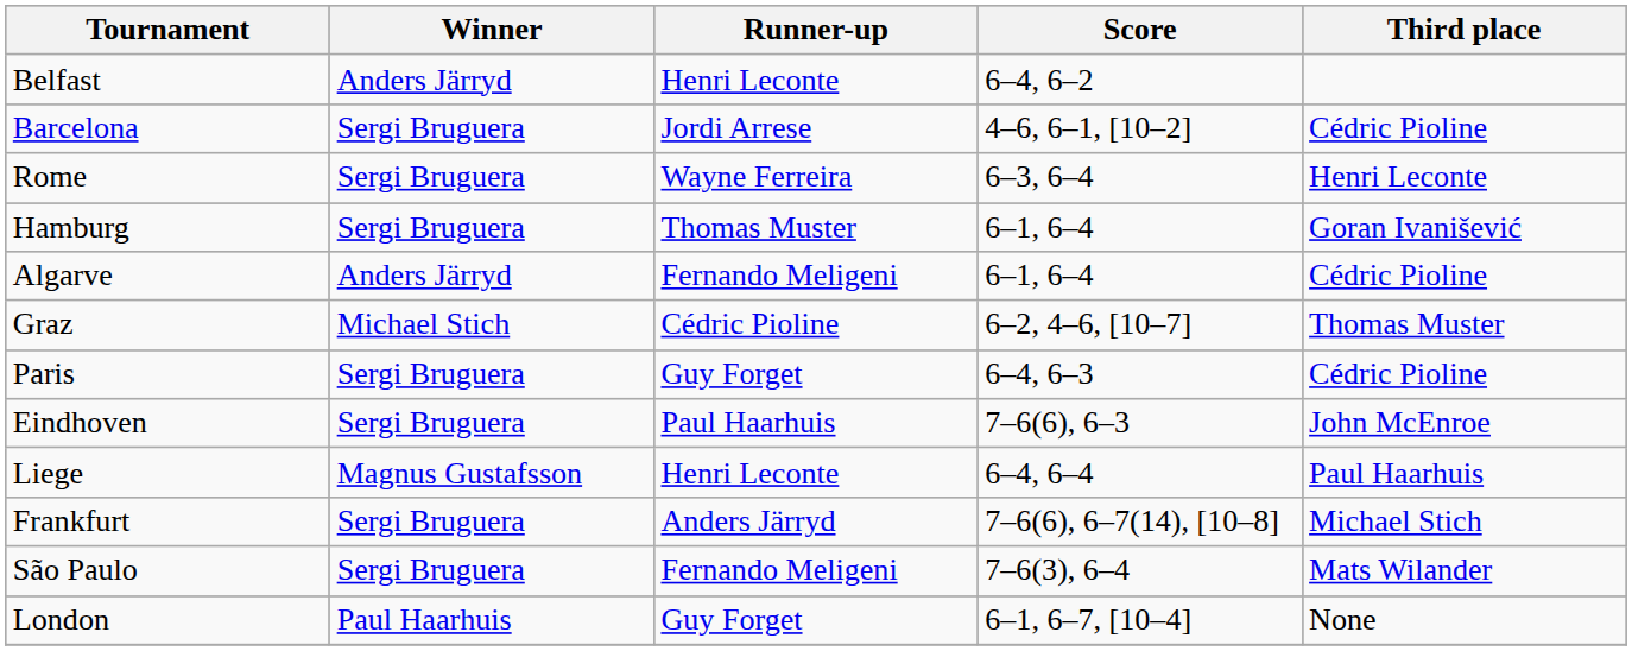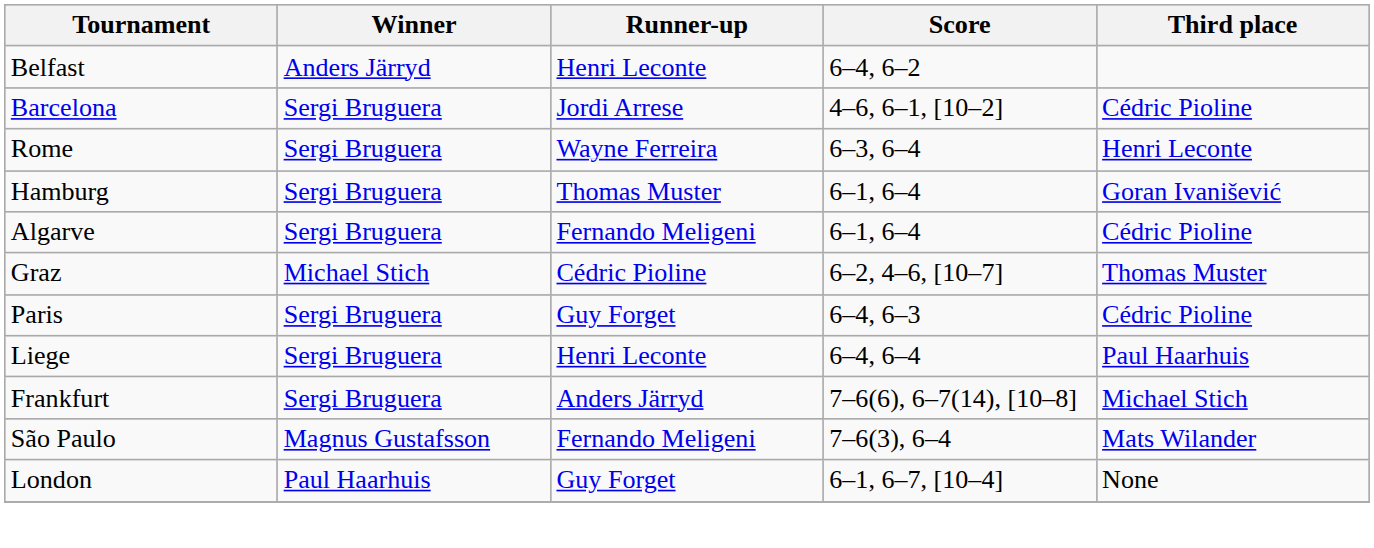Algarve | Winner: Anders Järryd -> Sergi Bruguera
- row: Eindhoven | Sergi Bruguera | Paul Haarhuis | 7–6(6), 6–3 | John McEnroe
Liege | Winner: Magnus Gustafsson -> Sergi Bruguera
São Paulo | Winner: Sergi Bruguera -> Magnus Gustafsson
